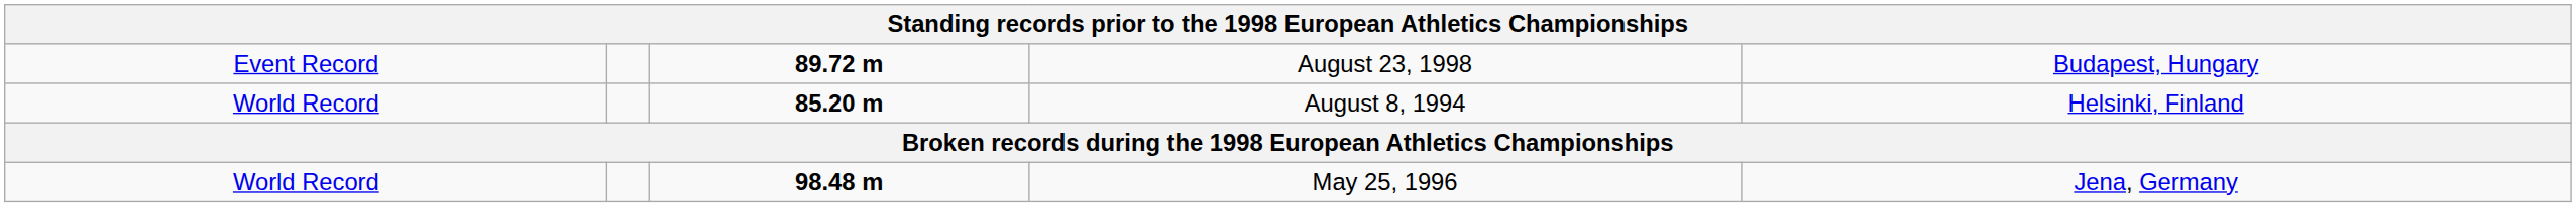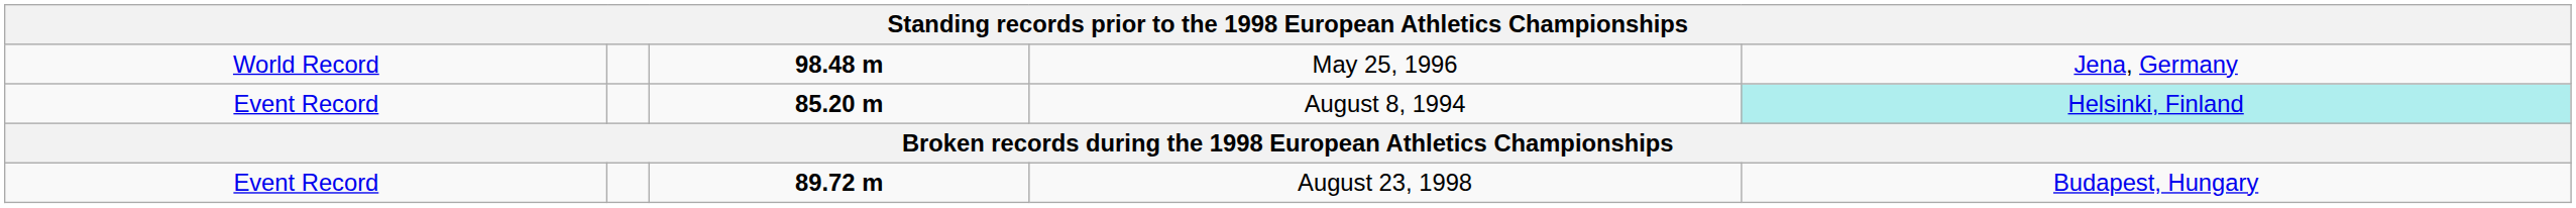rows swapped: May 25, 1996 <-> August 23, 1998
August 8, 1994 | column 1: World Record -> Event Record
August 8, 1994 | column 5: no background -> paleturquoise background
